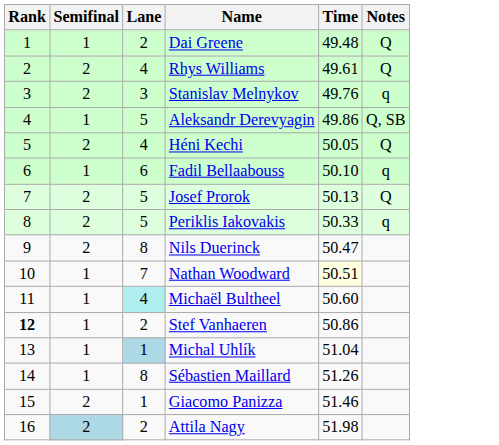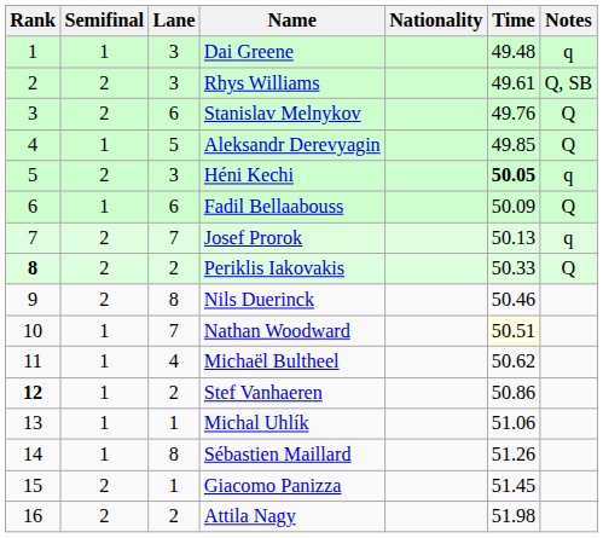+ column: Nationality
Dai Greene | Lane: 2 -> 3
Dai Greene | Notes: Q -> q
Rhys Williams | Lane: 4 -> 3
Rhys Williams | Notes: Q -> Q, SB
Stanislav Melnykov | Lane: 3 -> 6
Stanislav Melnykov | Notes: q -> Q
Aleksandr Derevyagin | Time: 49.86 -> 49.85
Aleksandr Derevyagin | Notes: Q, SB -> Q
Héni Kechi | Lane: 4 -> 3
Héni Kechi | Time: normal -> bold
Héni Kechi | Notes: Q -> q
Fadil Bellaabouss | Time: 50.10 -> 50.09
Fadil Bellaabouss | Notes: q -> Q
Josef Prorok | Lane: 5 -> 7
Josef Prorok | Notes: Q -> q
Periklis Iakovakis | Rank: normal -> bold
Periklis Iakovakis | Lane: 5 -> 2
Periklis Iakovakis | Notes: q -> Q
Nils Duerinck | Time: 50.47 -> 50.46
Michaël Bultheel | Lane: paleturquoise background -> no background
Michaël Bultheel | Time: 50.60 -> 50.62
Michal Uhlík | Lane: lightblue background -> no background
Michal Uhlík | Time: 51.04 -> 51.06
Giacomo Panizza | Time: 51.46 -> 51.45
Attila Nagy | Semifinal: lightblue background -> no background
